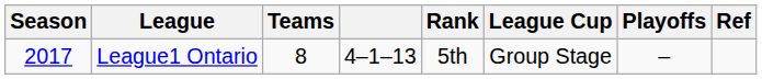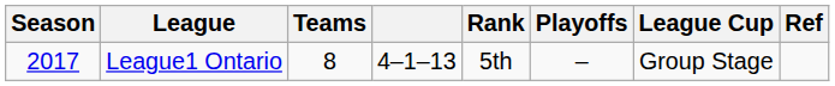columns swapped: Playoffs <-> League Cup
